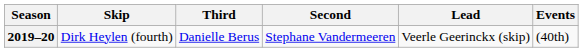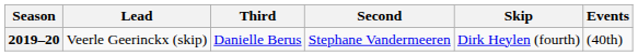columns swapped: Skip <-> Lead
